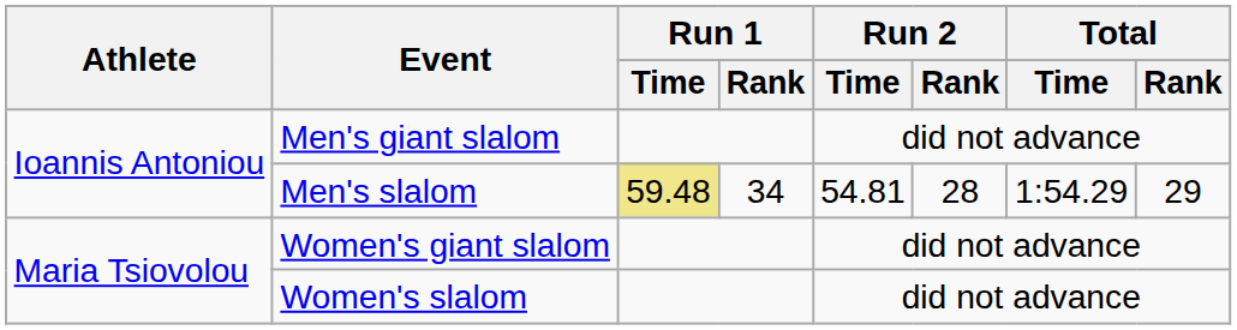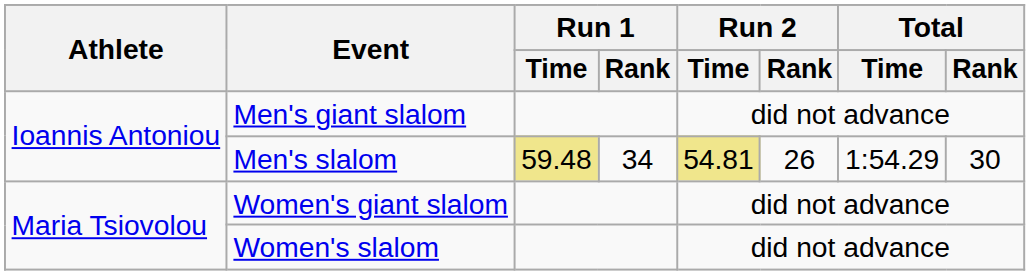Men's slalom | Run 2 / Time: no background -> khaki background
Men's slalom | Run 2 / Rank: 28 -> 26
Men's slalom | Total / Rank: 29 -> 30
